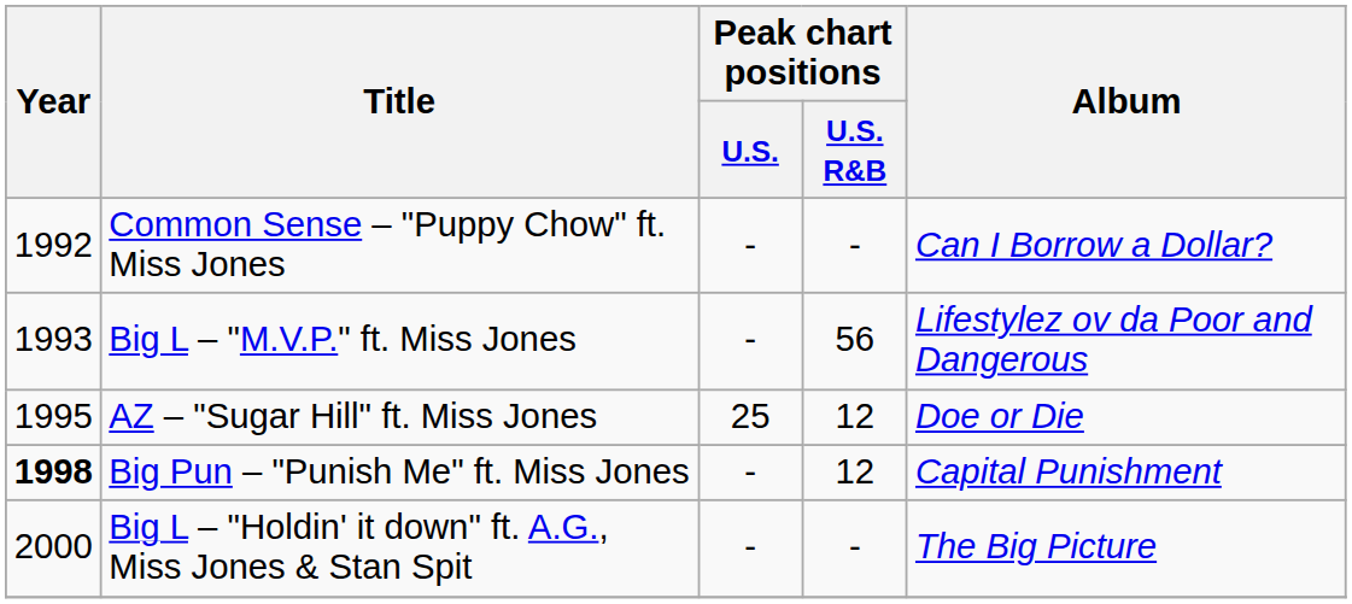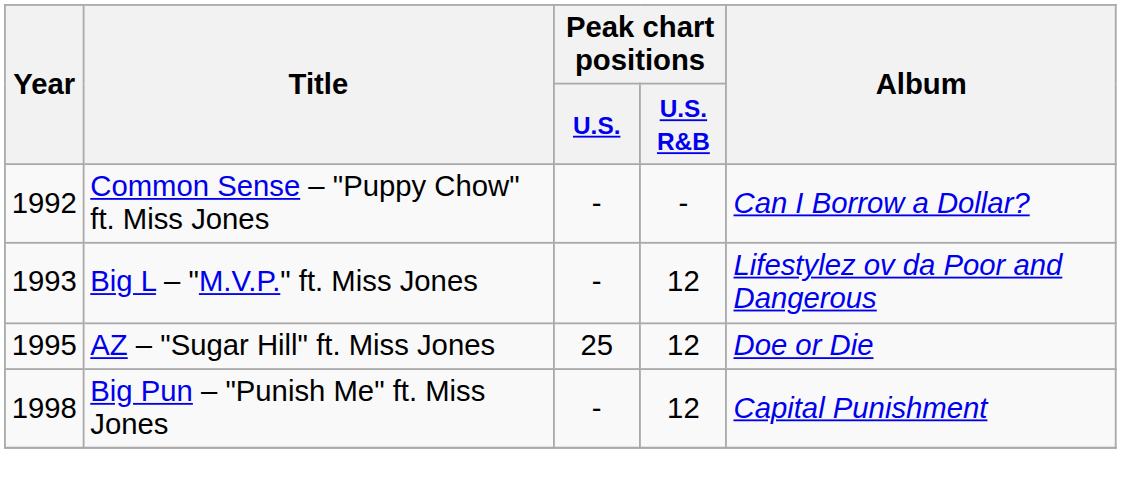Big L – "M.V.P." ft. Miss Jones | Peak chart positions / U.S. R&B: 56 -> 12
Big Pun – "Punish Me" ft. Miss Jones | Year: bold -> normal
- row: 2000 | Big L – "Holdin' it down" ft. A.G., Miss Jones & Stan Spit | - | - | The Big Picture
